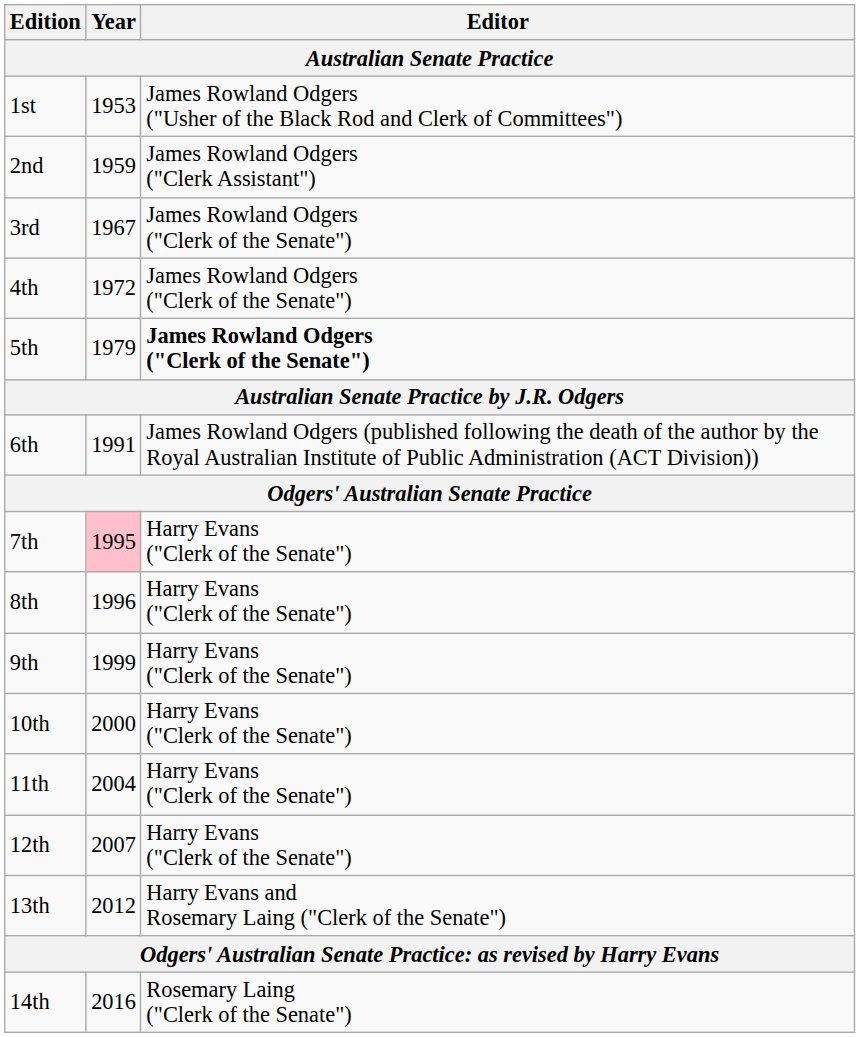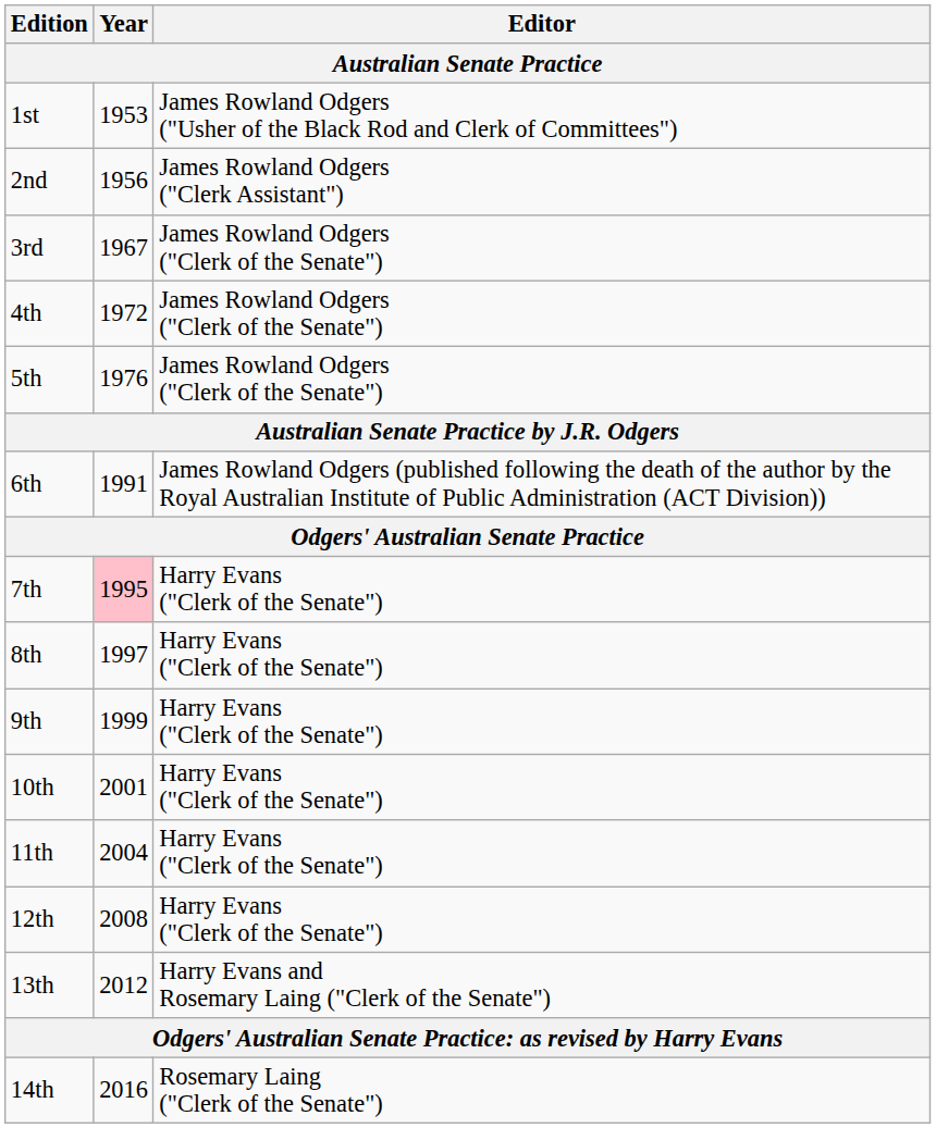2nd | Year: 1959 -> 1956
5th | Year: 1979 -> 1976
5th | Editor: bold -> normal
8th | Year: 1996 -> 1997
10th | Year: 2000 -> 2001
12th | Year: 2007 -> 2008
